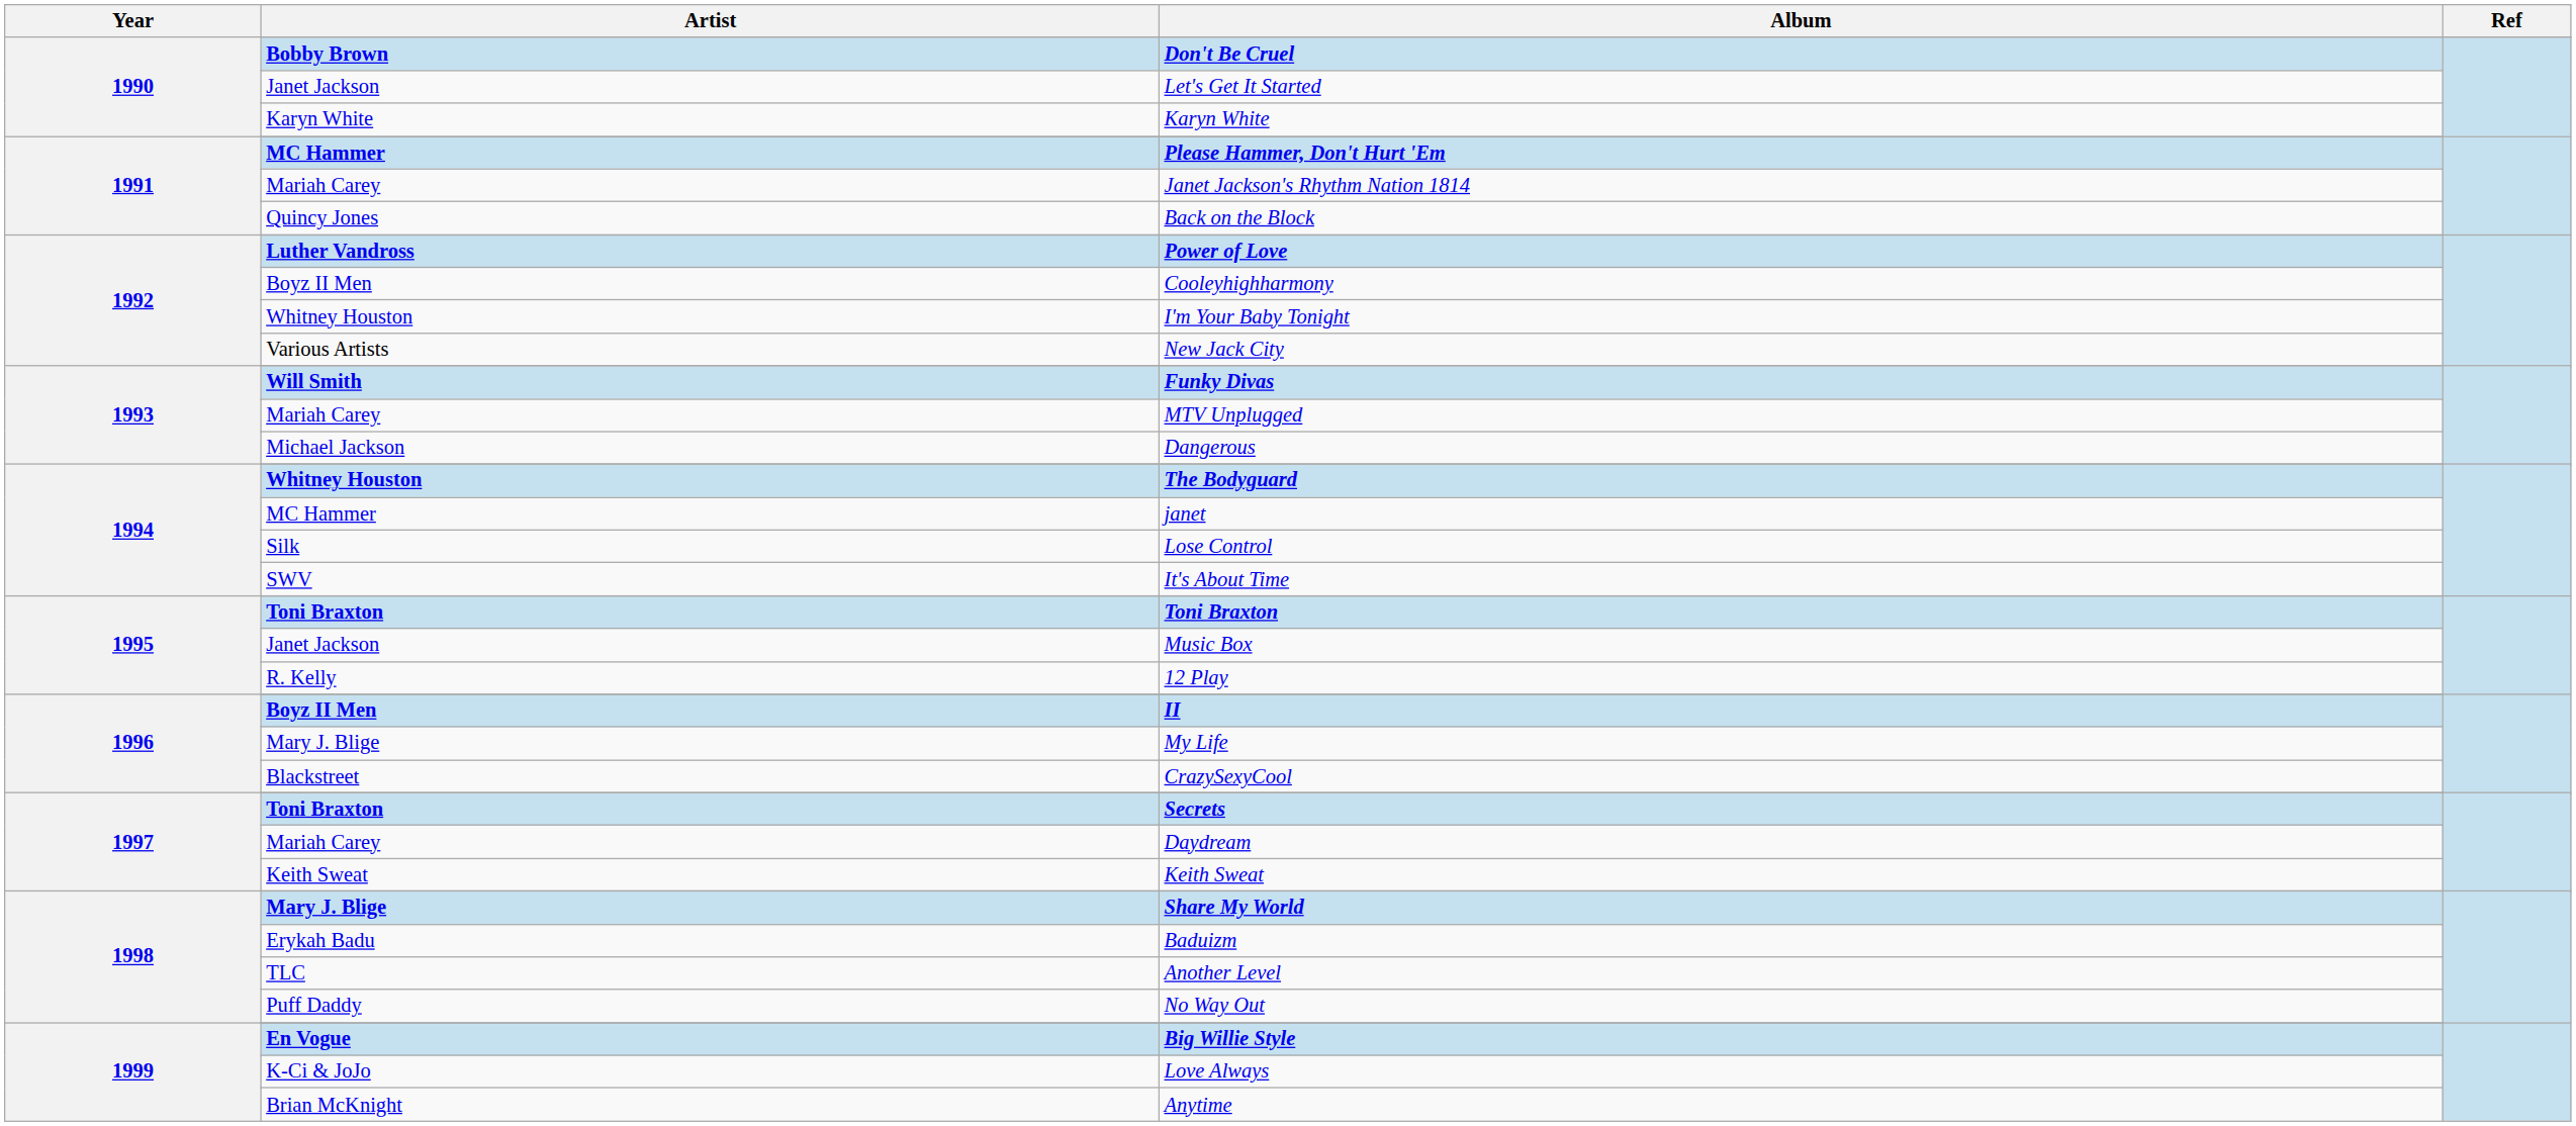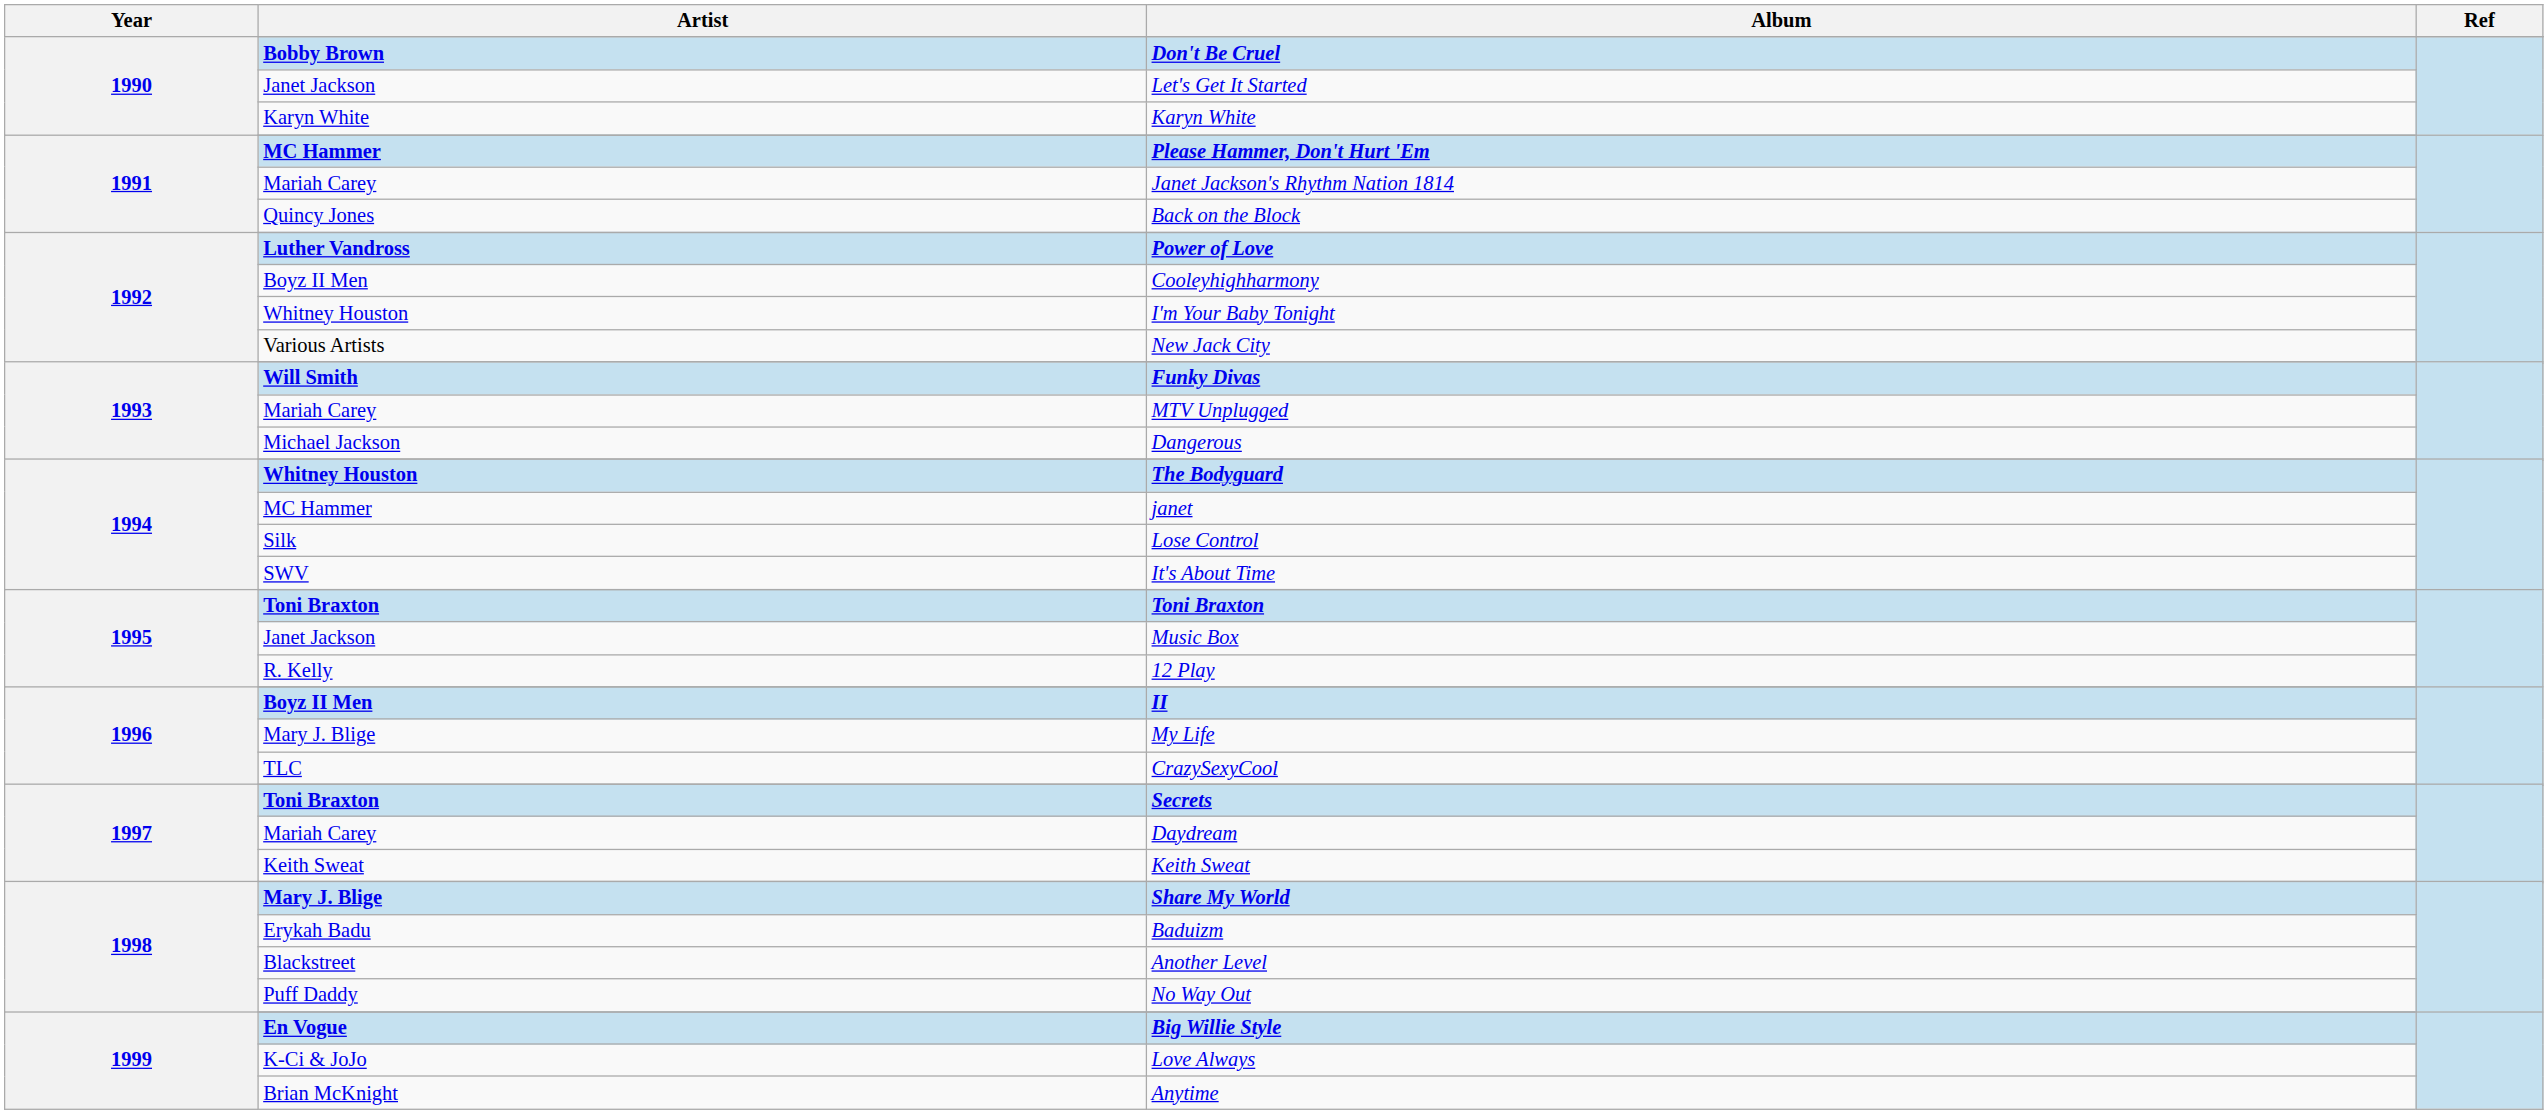CrazySexyCool | Artist: Blackstreet -> TLC
Another Level | Artist: TLC -> Blackstreet
